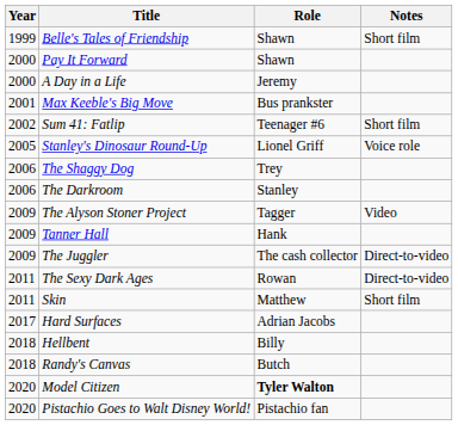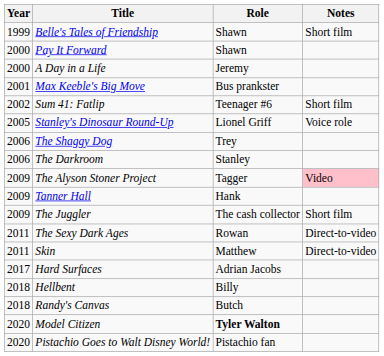The Alyson Stoner Project | Notes: no background -> pink background
The Juggler | Notes: Direct-to-video -> Short film
Skin | Notes: Short film -> Direct-to-video
